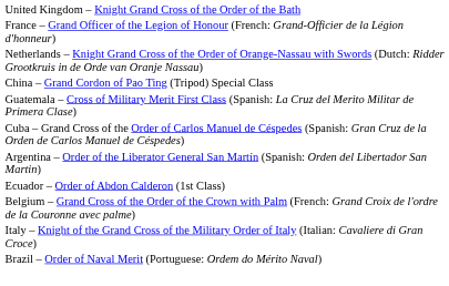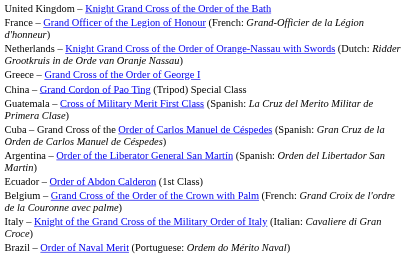+ row: Greece – Grand Cross of the Order of George I
